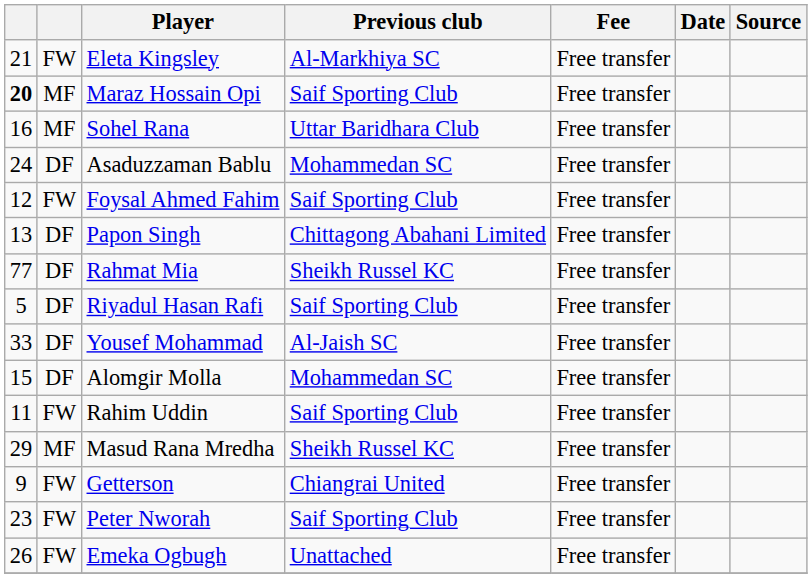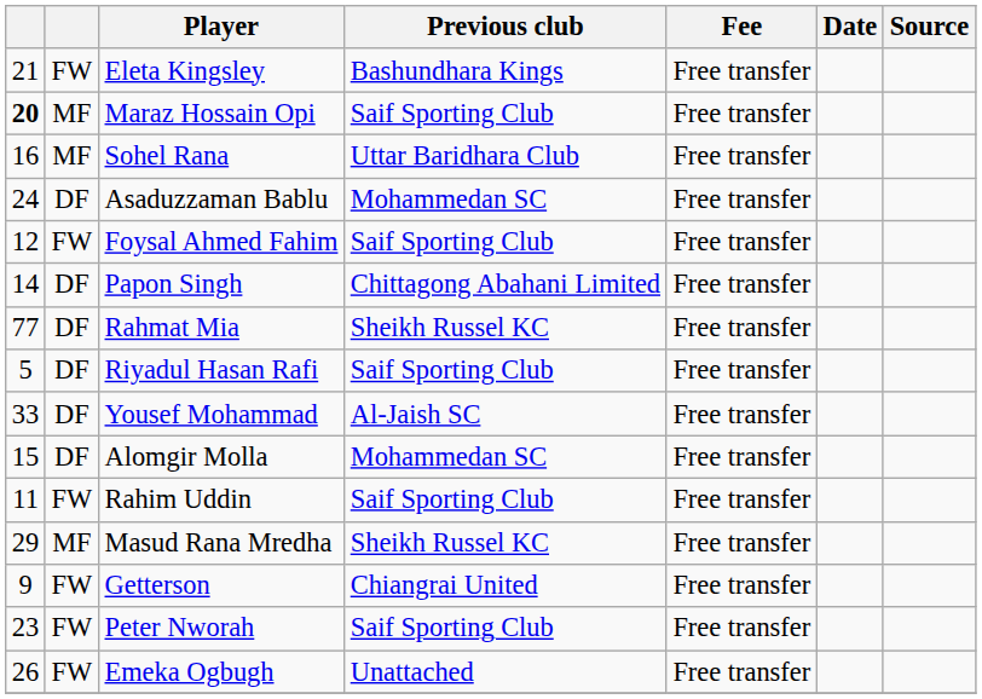Eleta Kingsley | Previous club: Al-Markhiya SC -> Bashundhara Kings
Papon Singh | column 1: 13 -> 14
